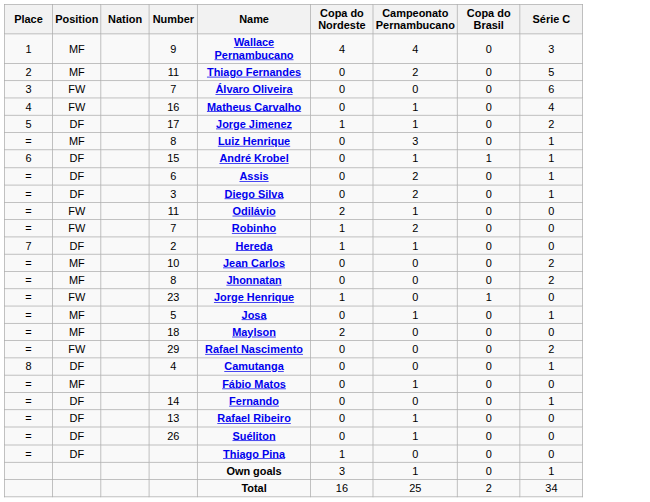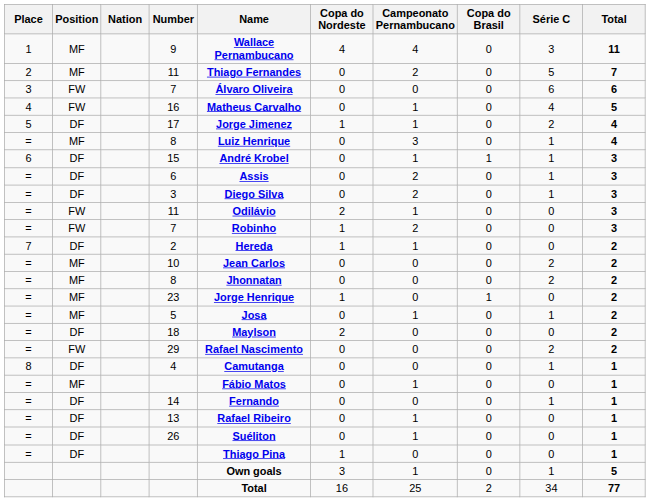+ column: Total | 11 | 7 | 6 | 5 | 4 | 4 | 3 | 3 | 3 | 3 | 3 | 2 | 2 | 2 | 2 | 2 | 2 | 2 | 1 | 1 | 1 | 1 | 1 | 1 | 5 | 77
23 | Position: FW -> MF
18 | Position: MF -> DF
